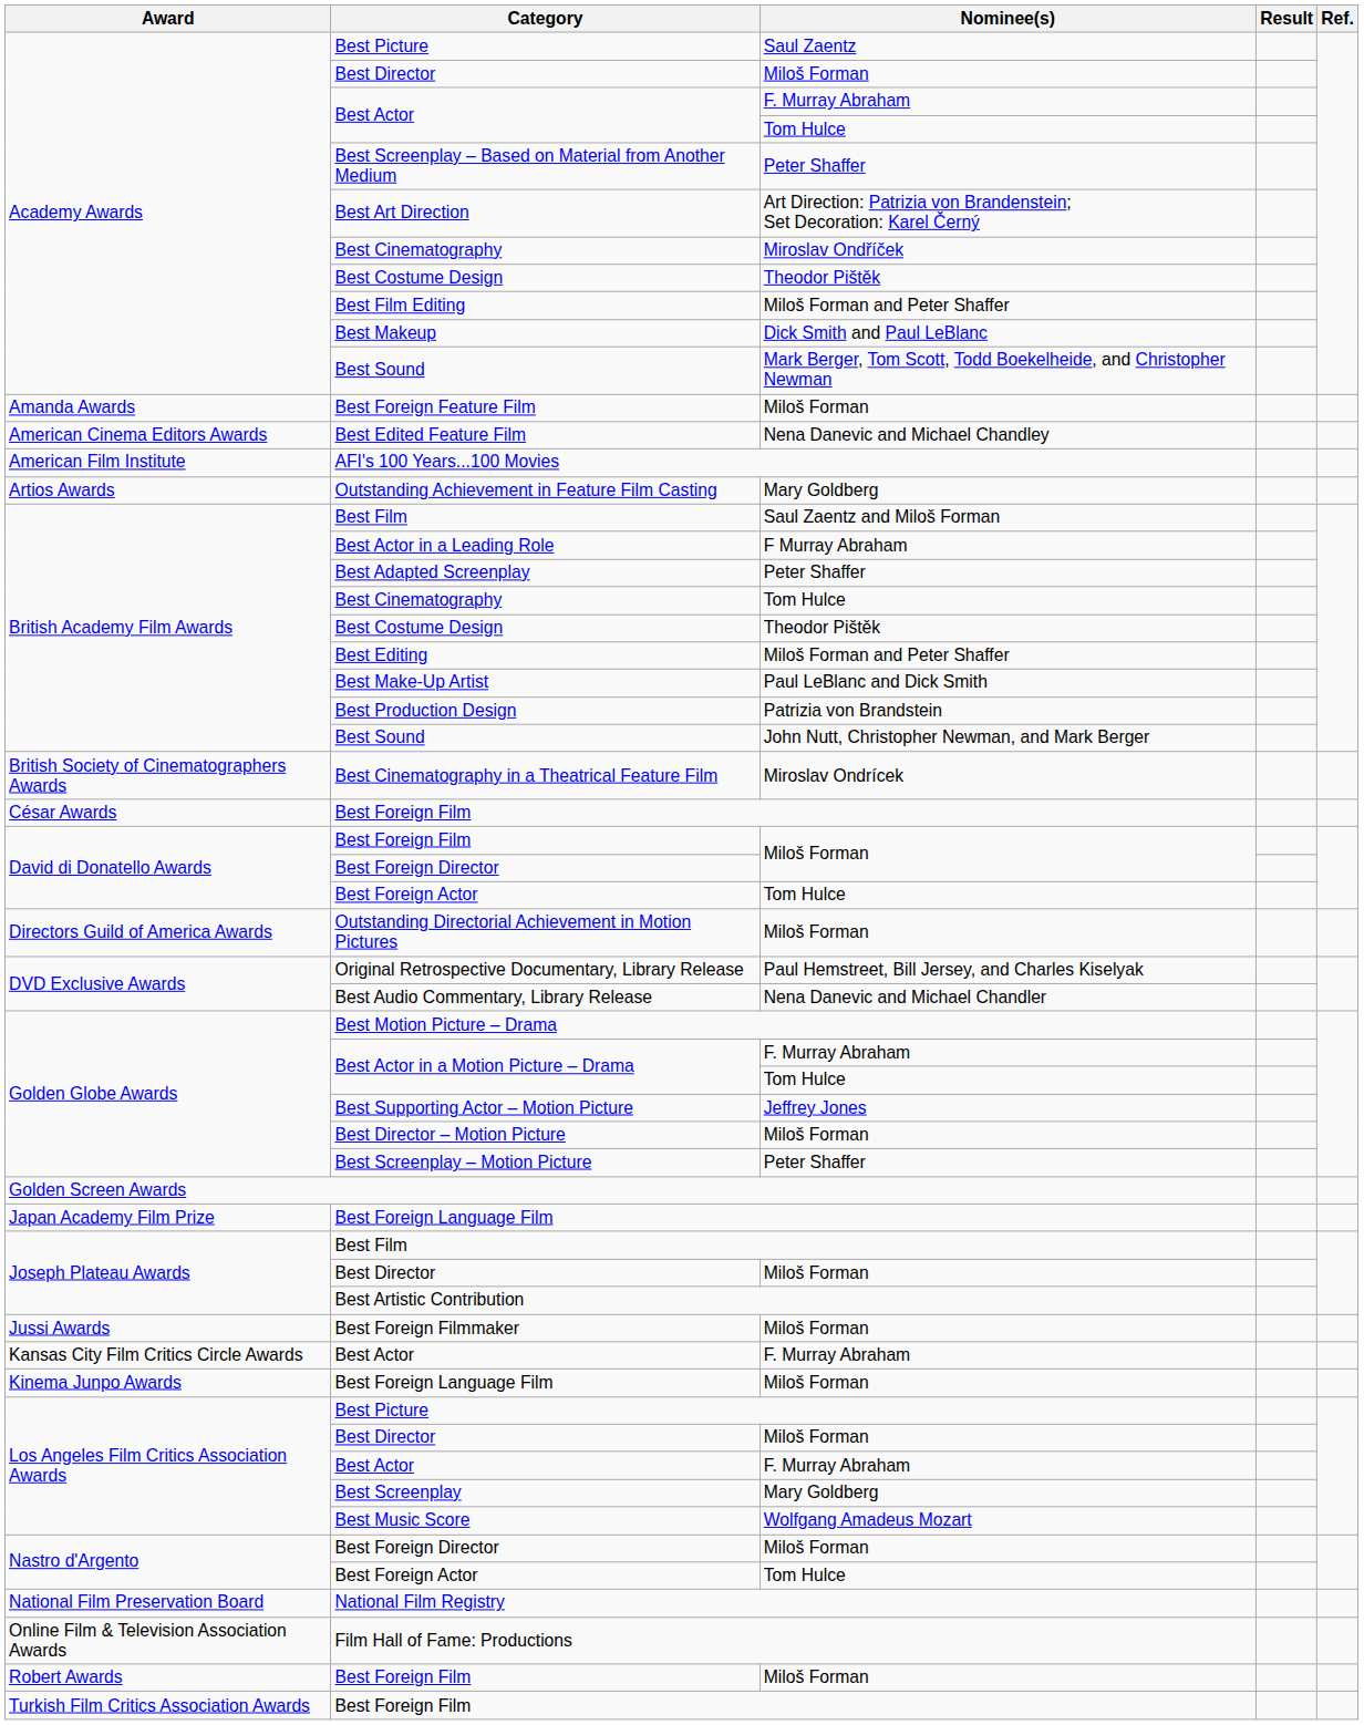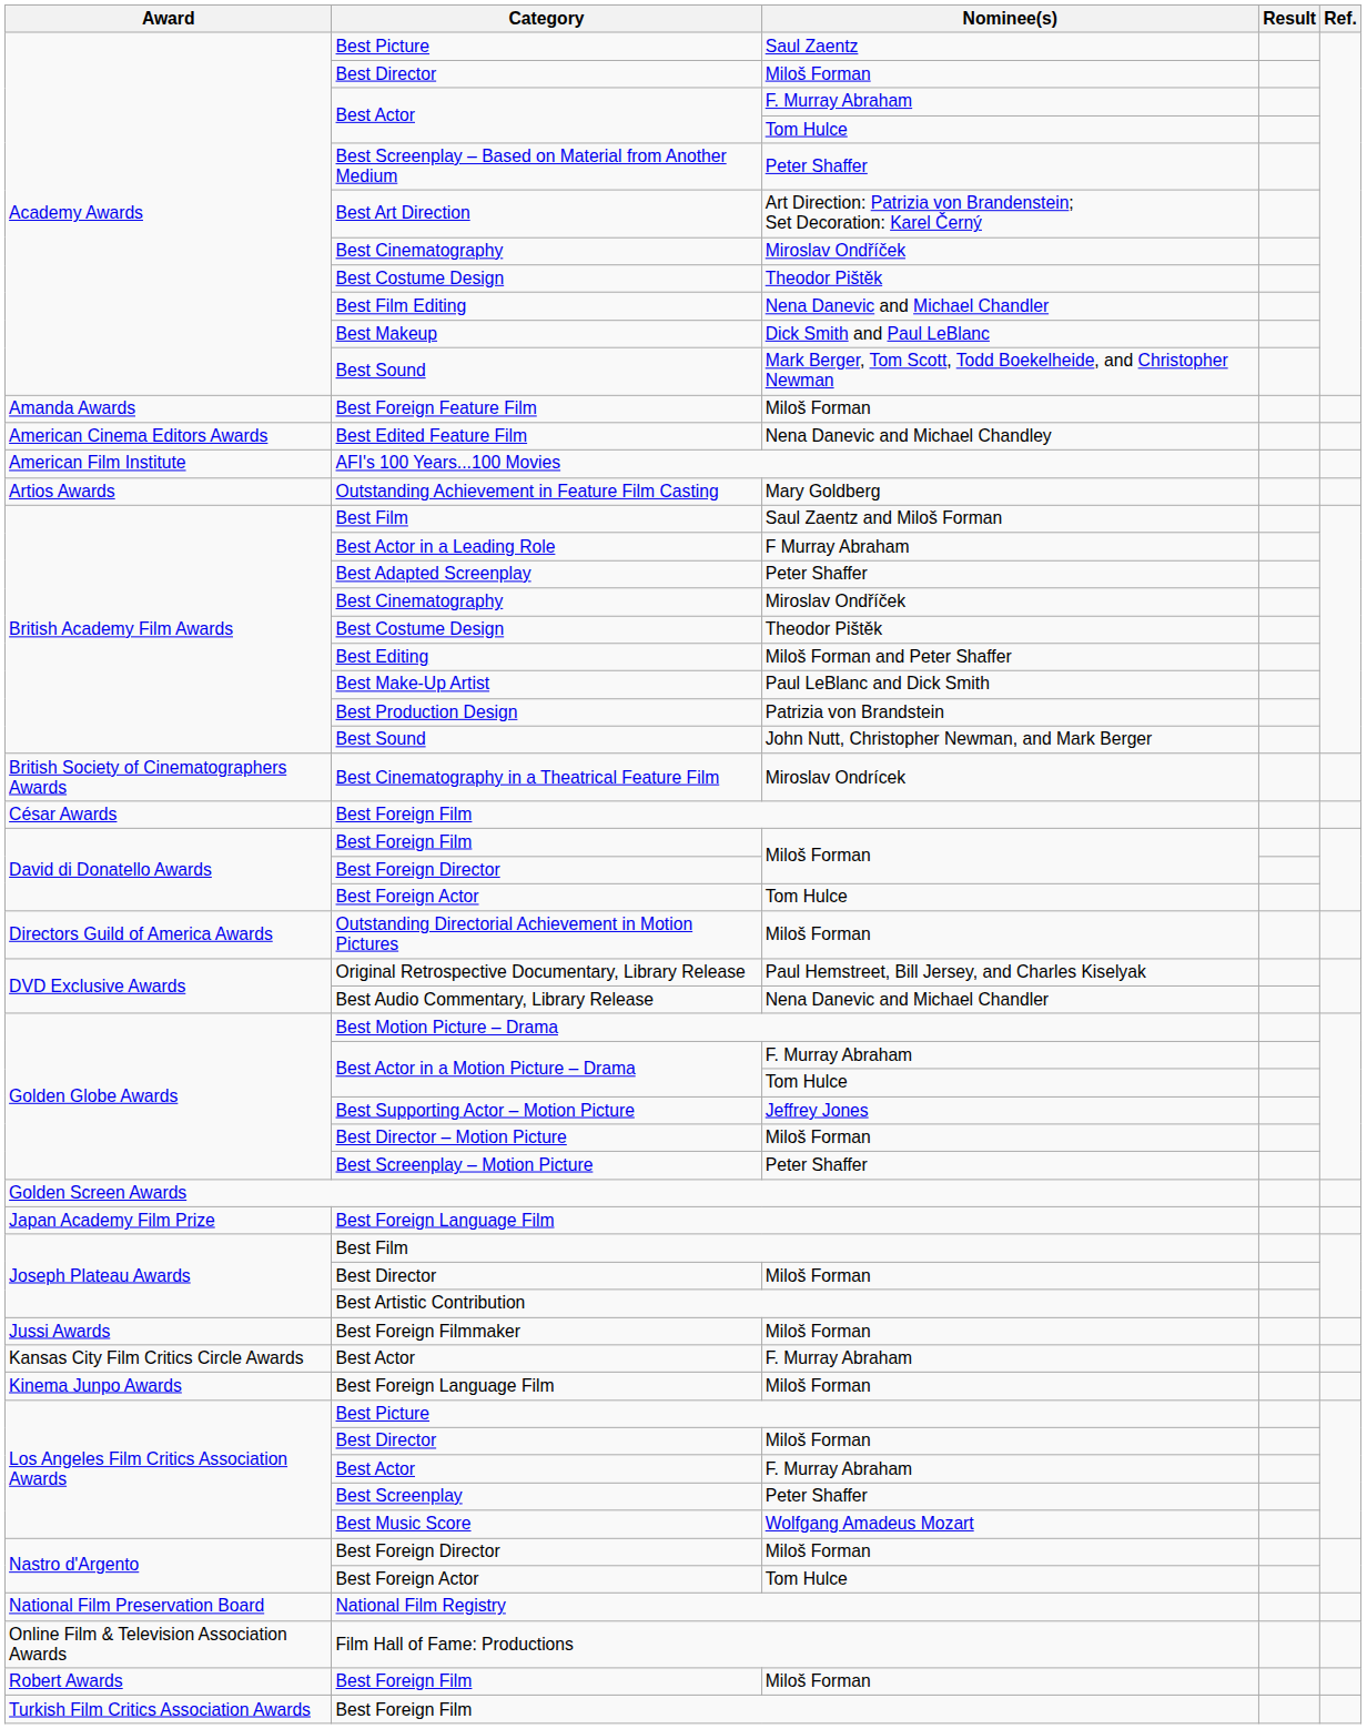Best Film Editing | Nominee(s): Miloš Forman and Peter Shaffer -> Nena Danevic and Michael Chandler
British Academy Film Awards / Best Cinematography | Nominee(s): Tom Hulce -> Miroslav Ondříček
Best Screenplay | Nominee(s): Mary Goldberg -> Peter Shaffer
